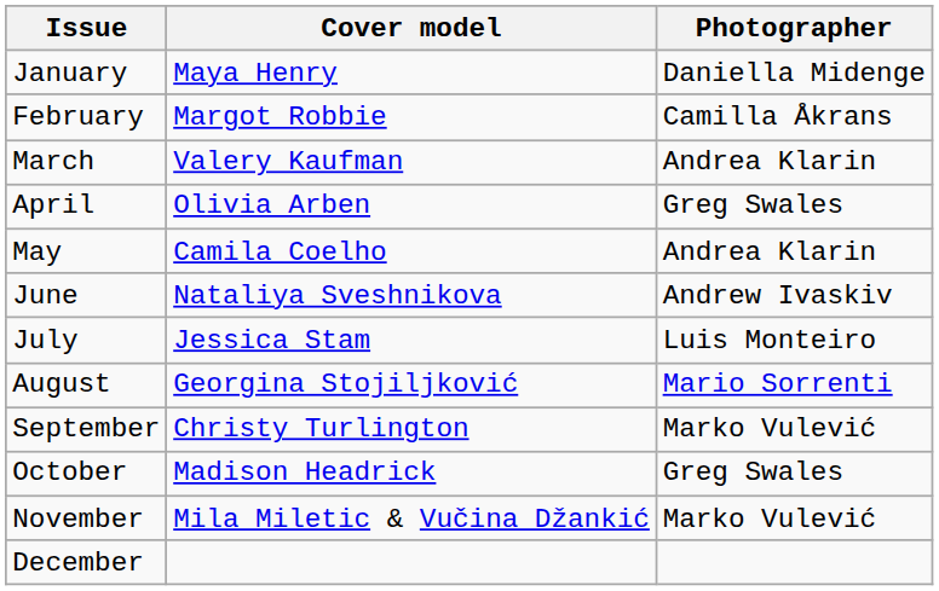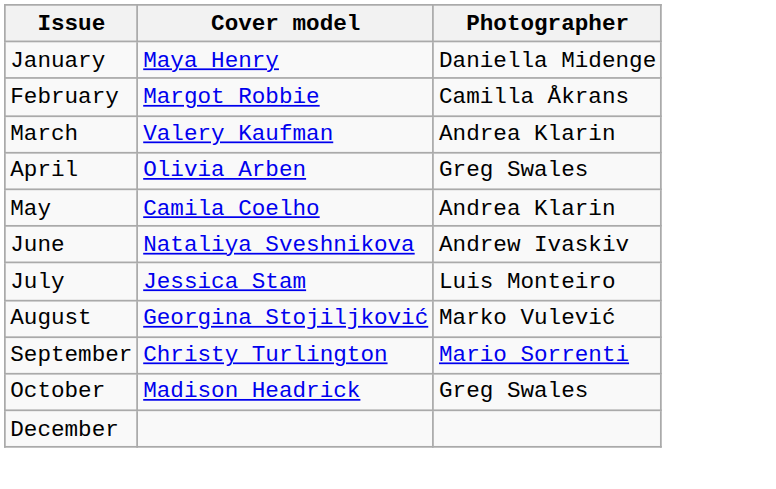August | Photographer: Mario Sorrenti -> Marko Vulević
September | Photographer: Marko Vulević -> Mario Sorrenti
- row: November | Mila Miletic & Vučina Džankić | Marko Vulević
